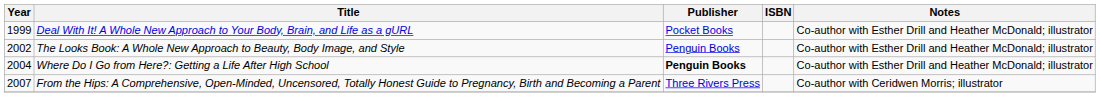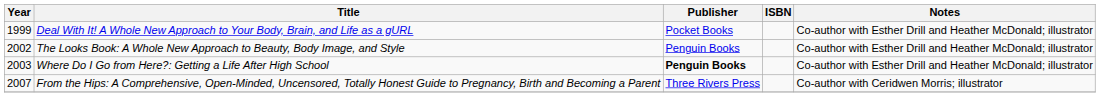Where Do I Go from Here?: Getting a Life After High School | Year: 2004 -> 2003
